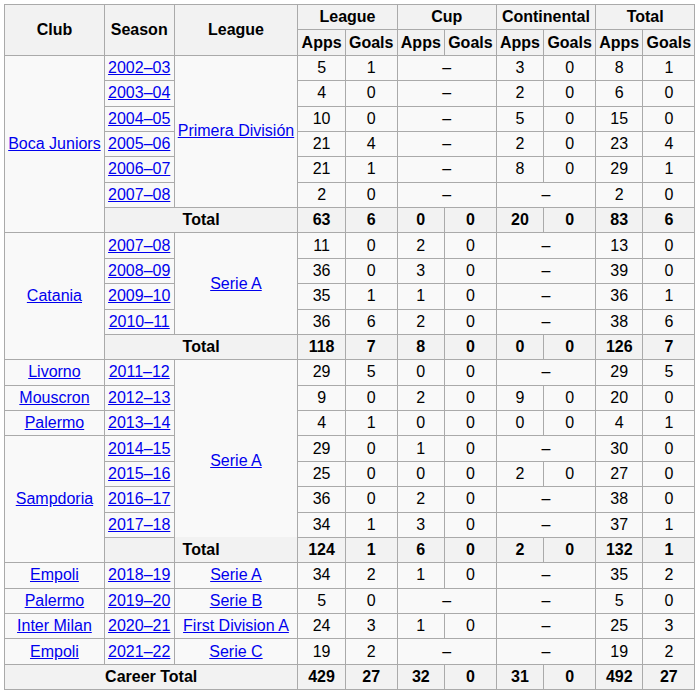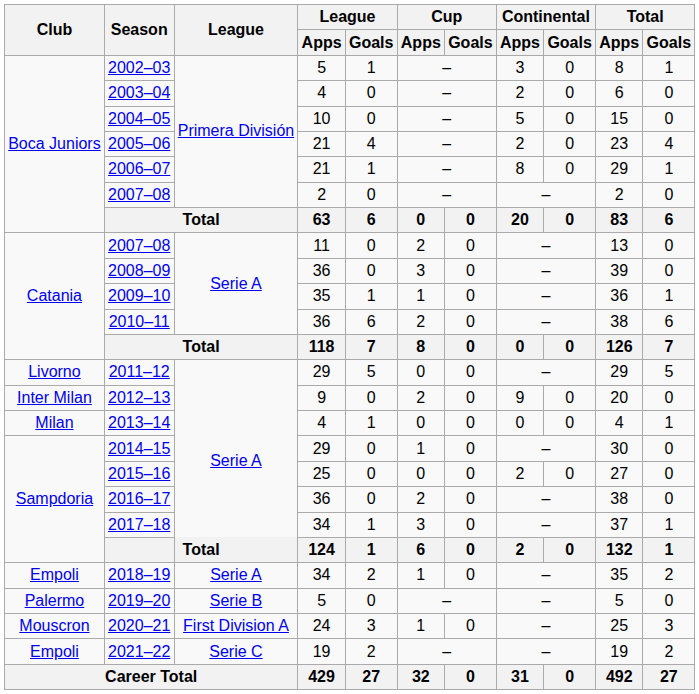2012–13 | Club: Mouscron -> Inter Milan
2013–14 | Club: Palermo -> Milan
2020–21 | Club: Inter Milan -> Mouscron
